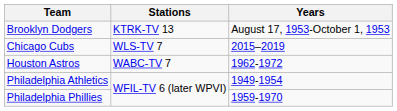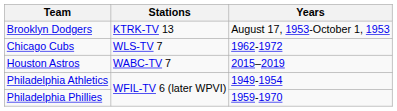Chicago Cubs | Years: 2015–2019 -> 1962-1972
Houston Astros | Years: 1962-1972 -> 2015–2019
